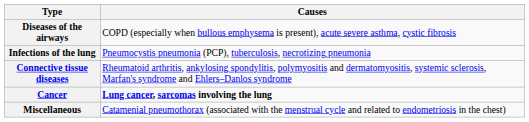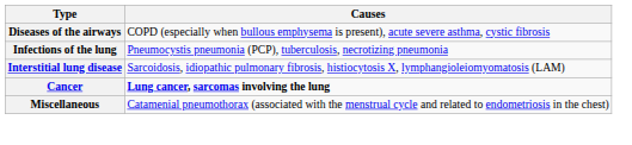+ row: Interstitial lung disease | Sarcoidosis, idiopathic pulmonary fibrosis, histiocytosis X, lymphangioleiomyomatosis (LAM)
- row: Connective tissue diseases | Rheumatoid arthritis, ankylosing spondylitis, polymyositis and dermatomyositis, systemic sclerosis, Marfan's syndrome and Ehlers–Danlos syndrome
